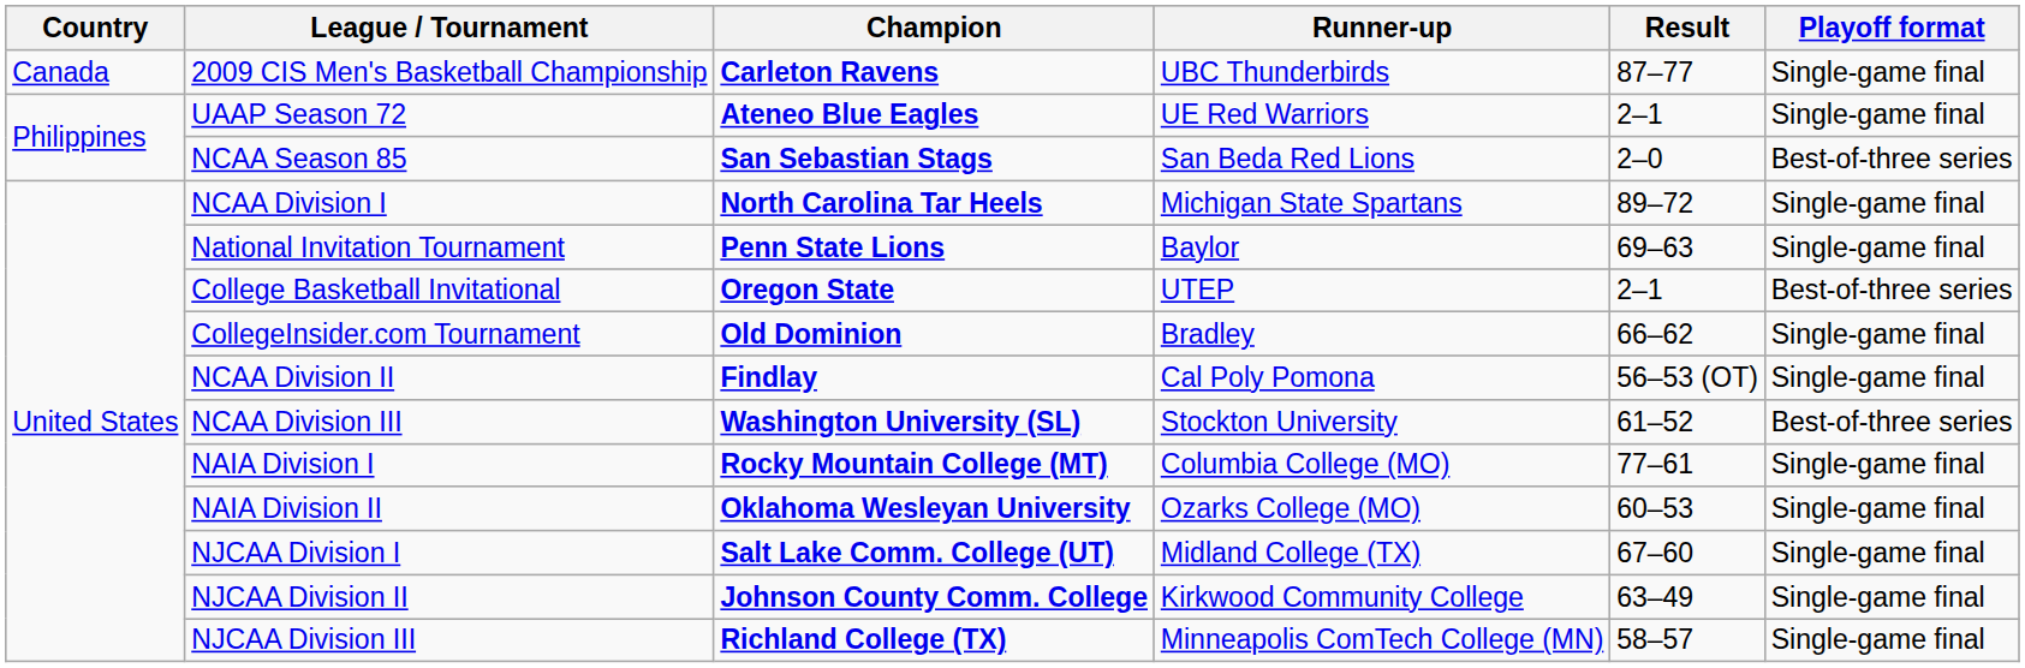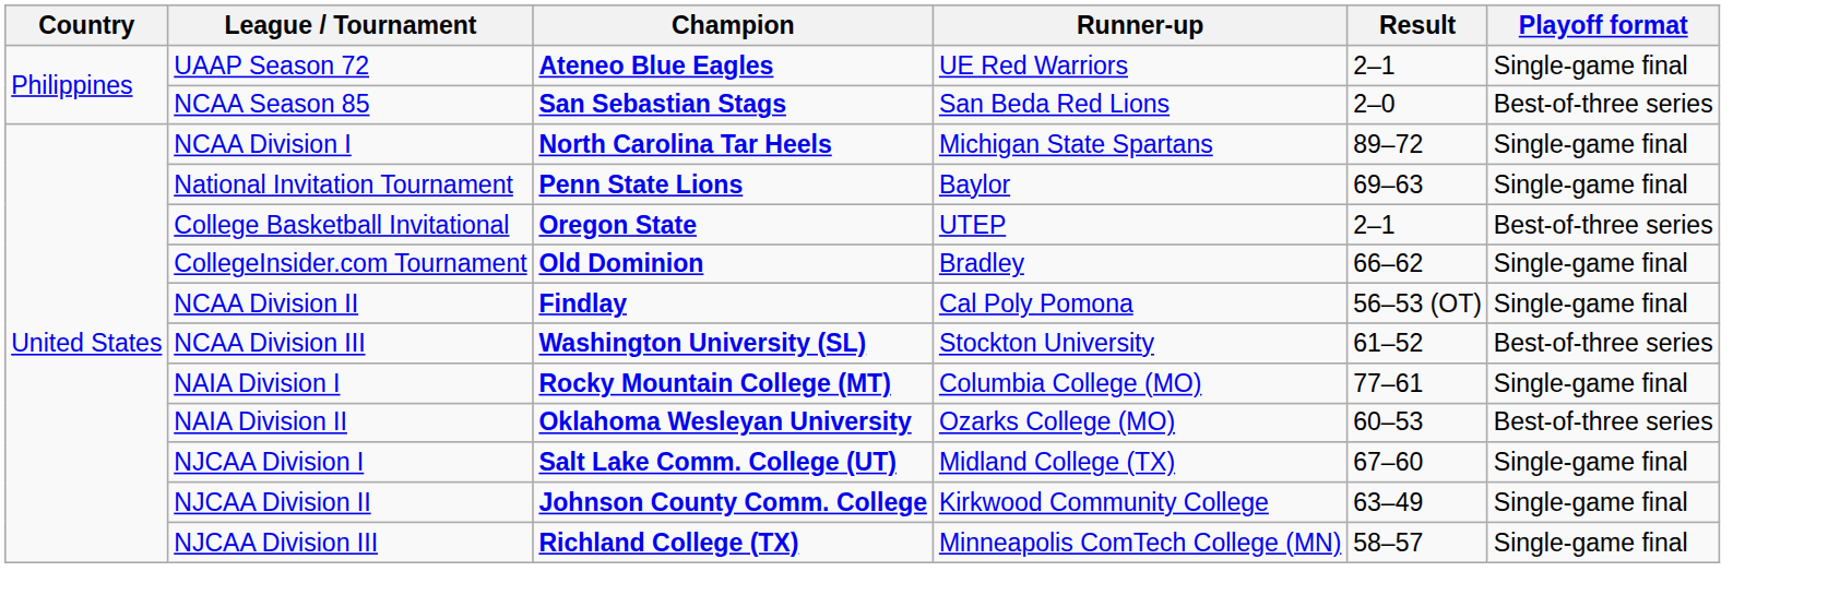- row: Canada | 2009 CIS Men's Basketball Championship | Carleton Ravens | UBC Thunderbirds | 87–77 | Single-game final
NAIA Division II | Playoff format: Single-game final -> Best-of-three series
